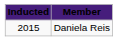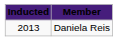Daniela Reis | Inducted: 2015 -> 2013
